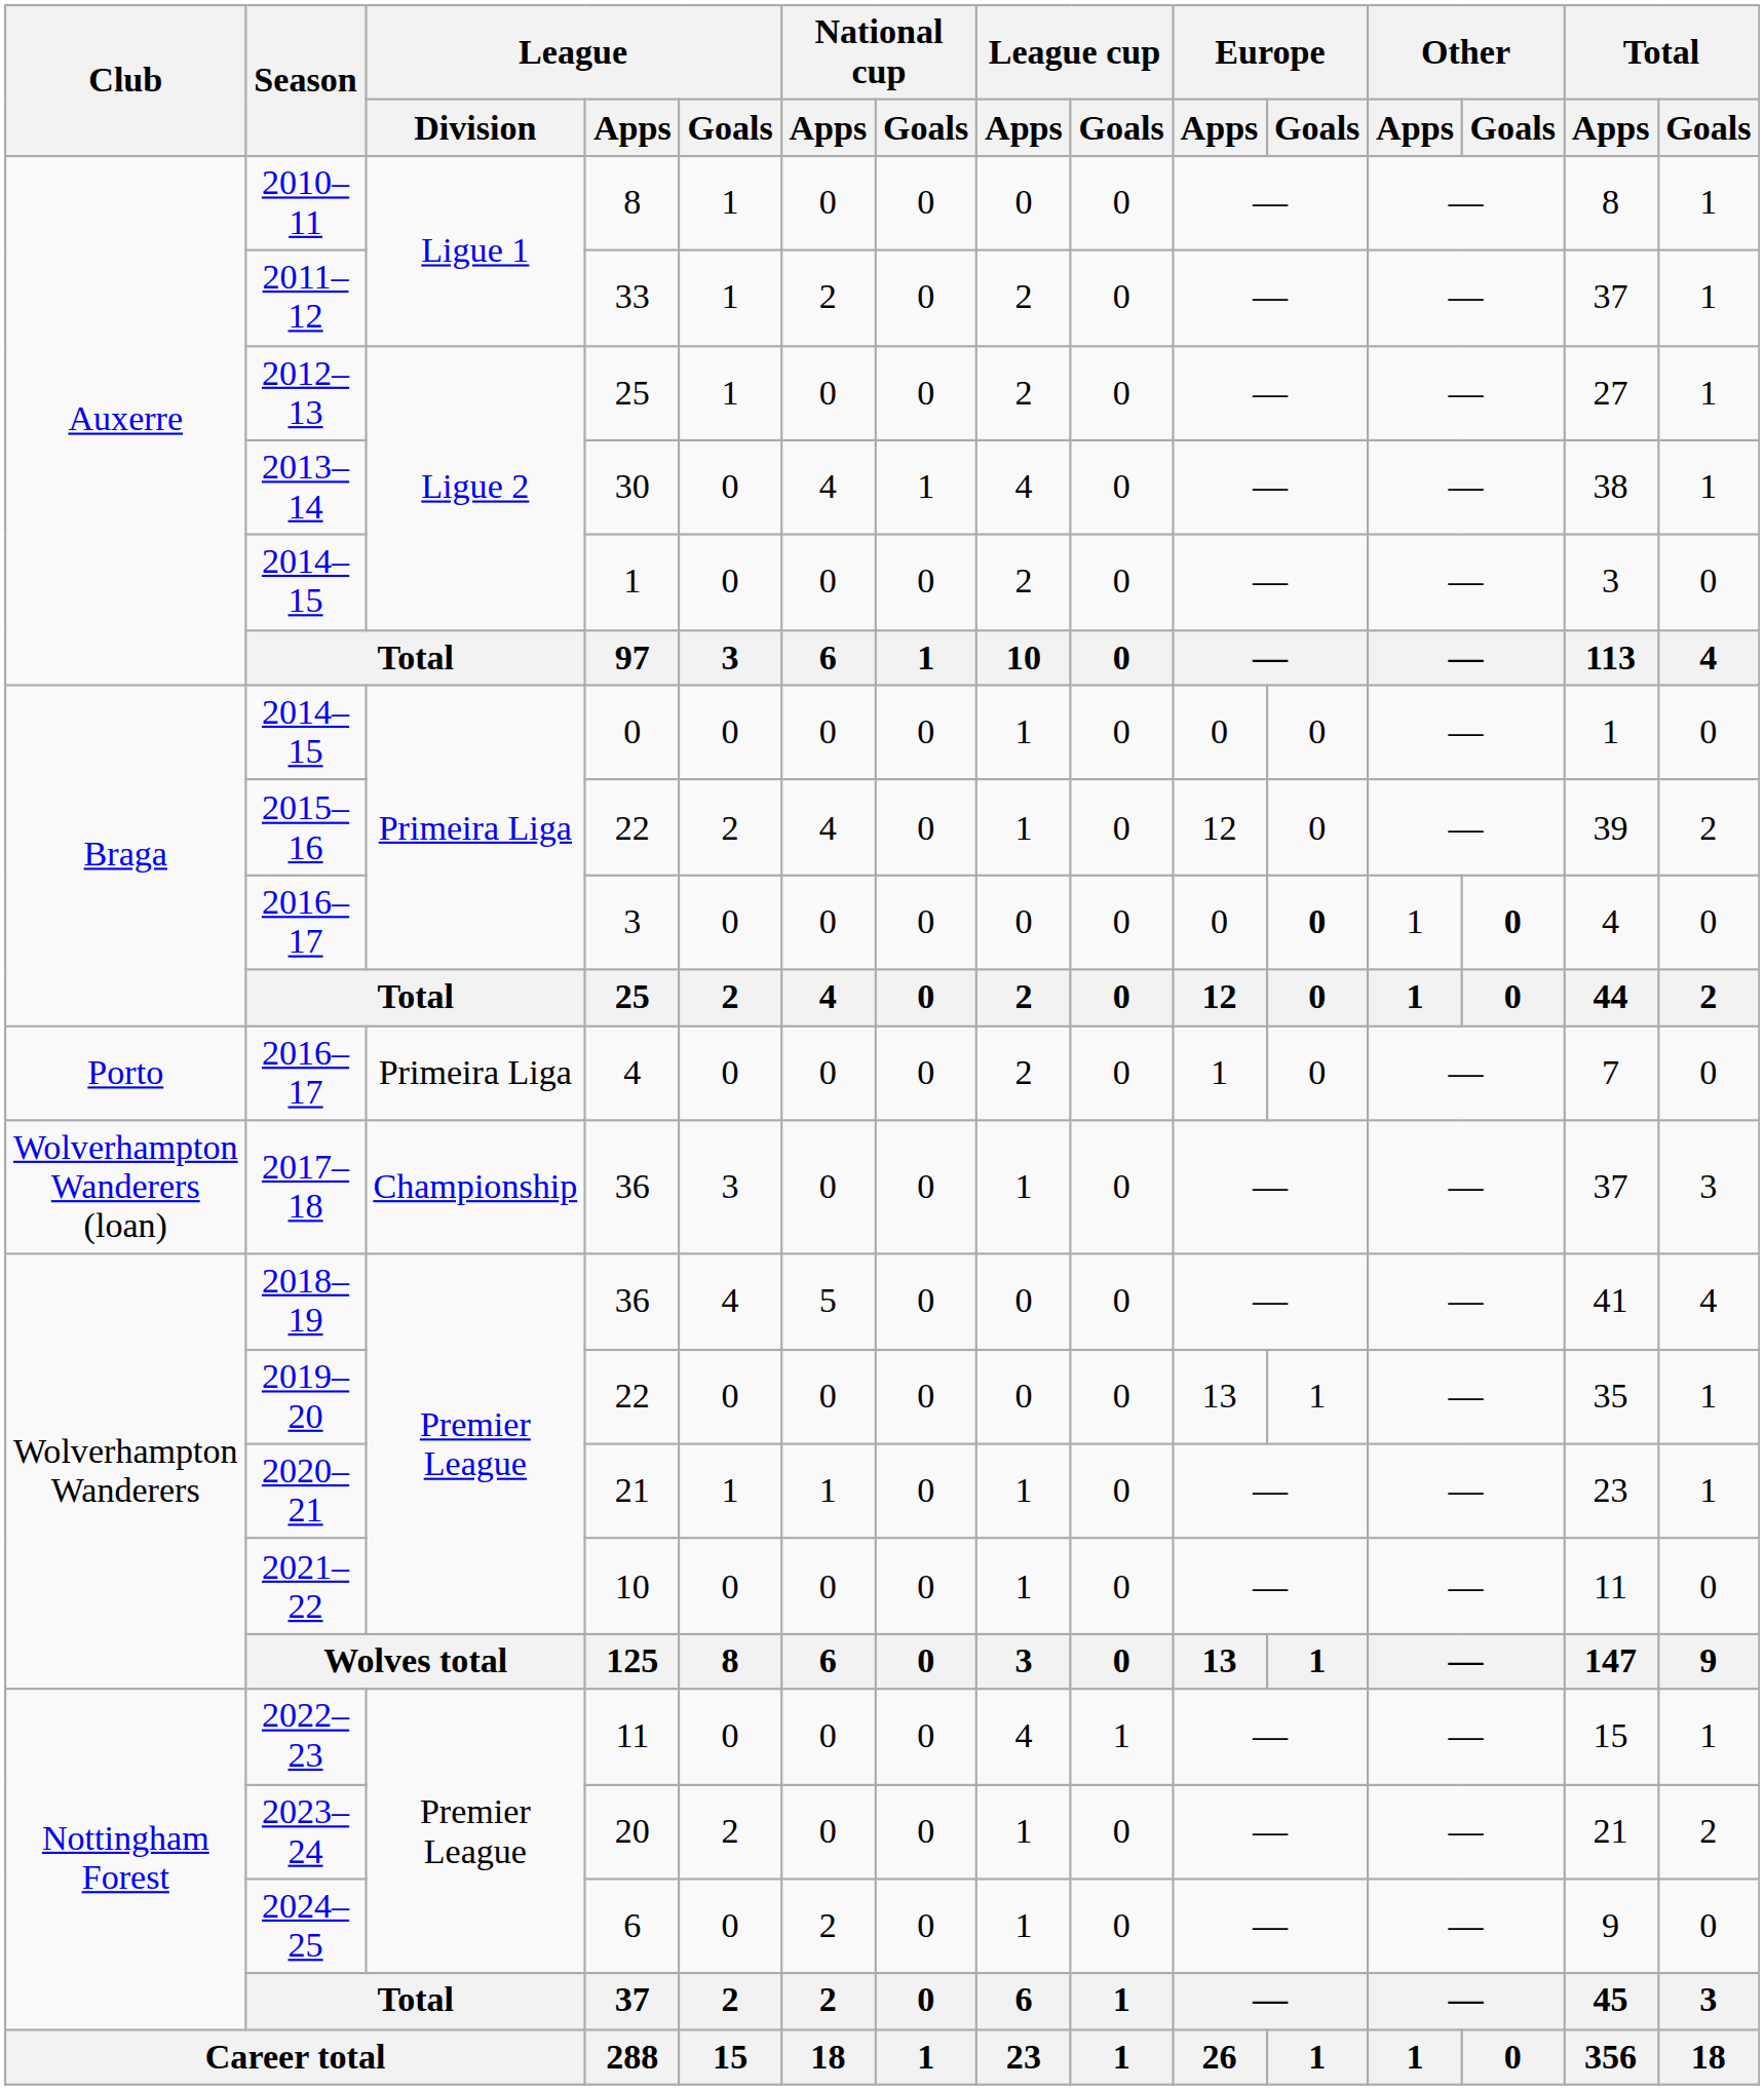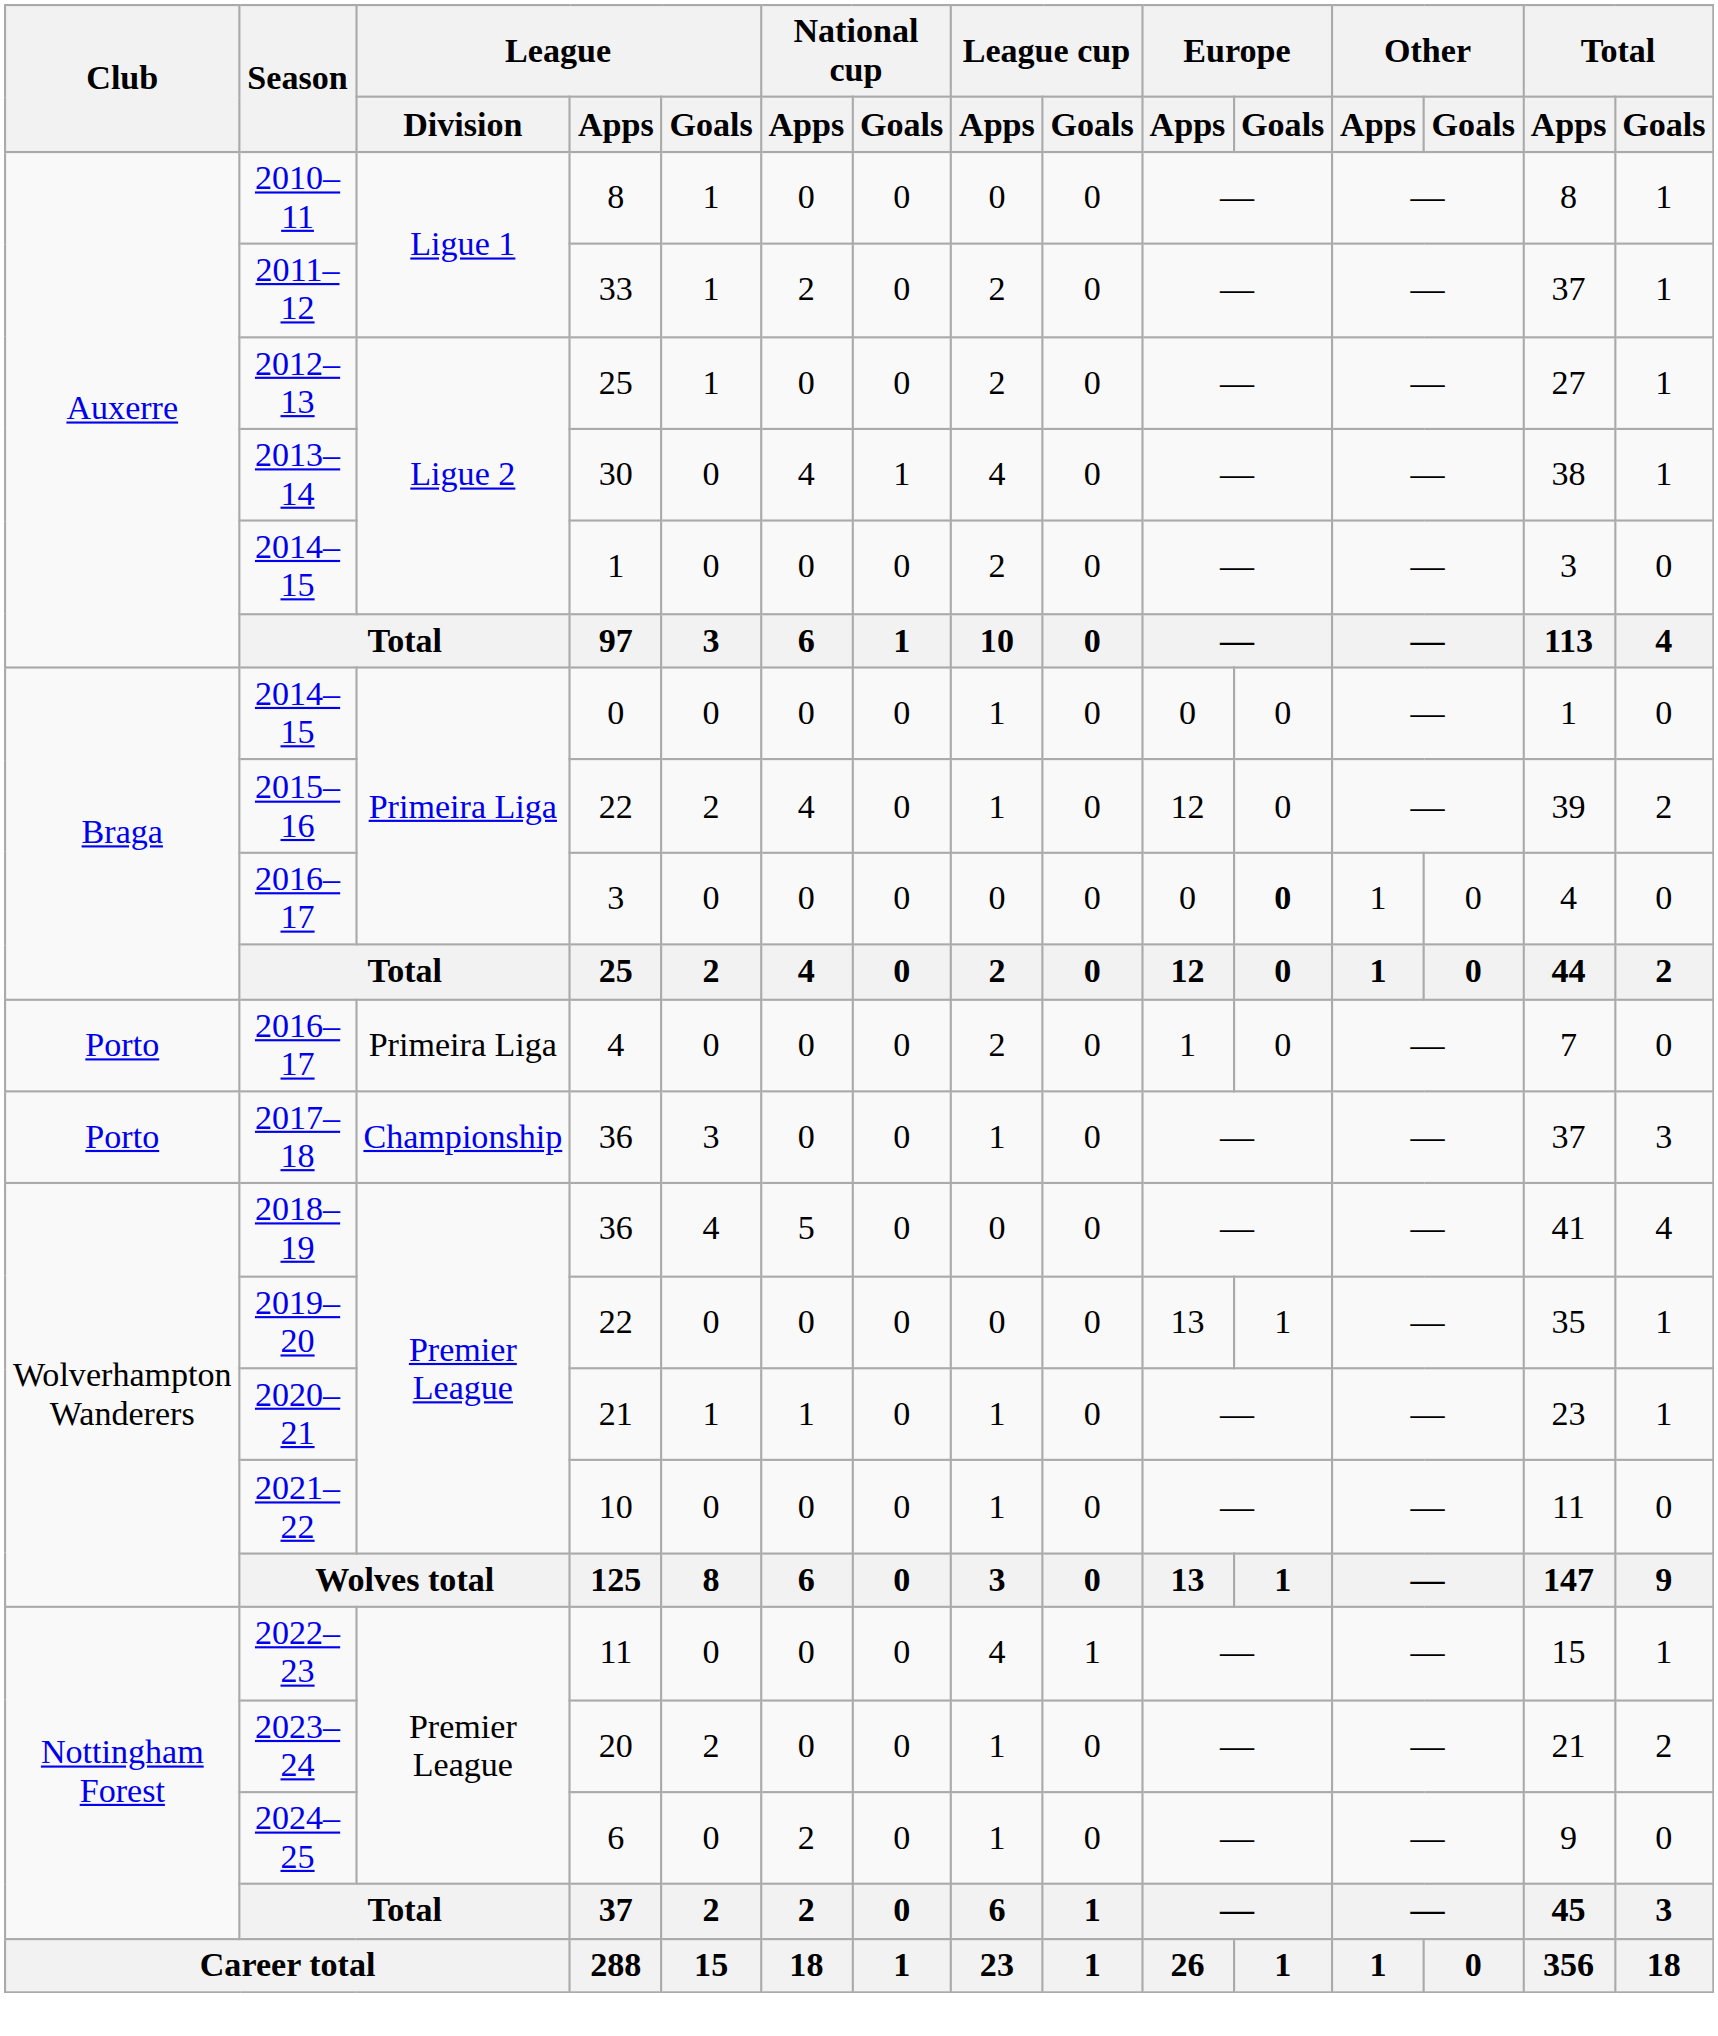2016–17 / 3 | Other / Goals: bold -> normal
2017–18 | Club: Wolverhampton Wanderers (loan) -> Porto
